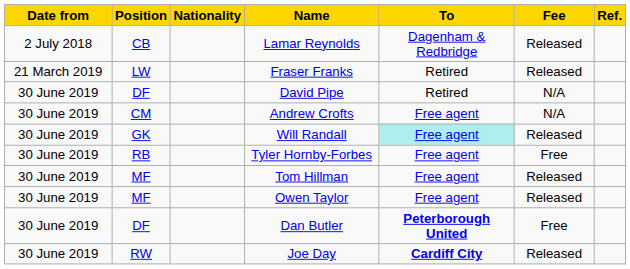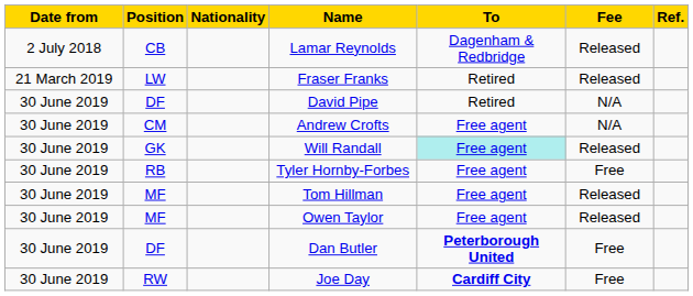Joe Day | Fee: Released -> Free
